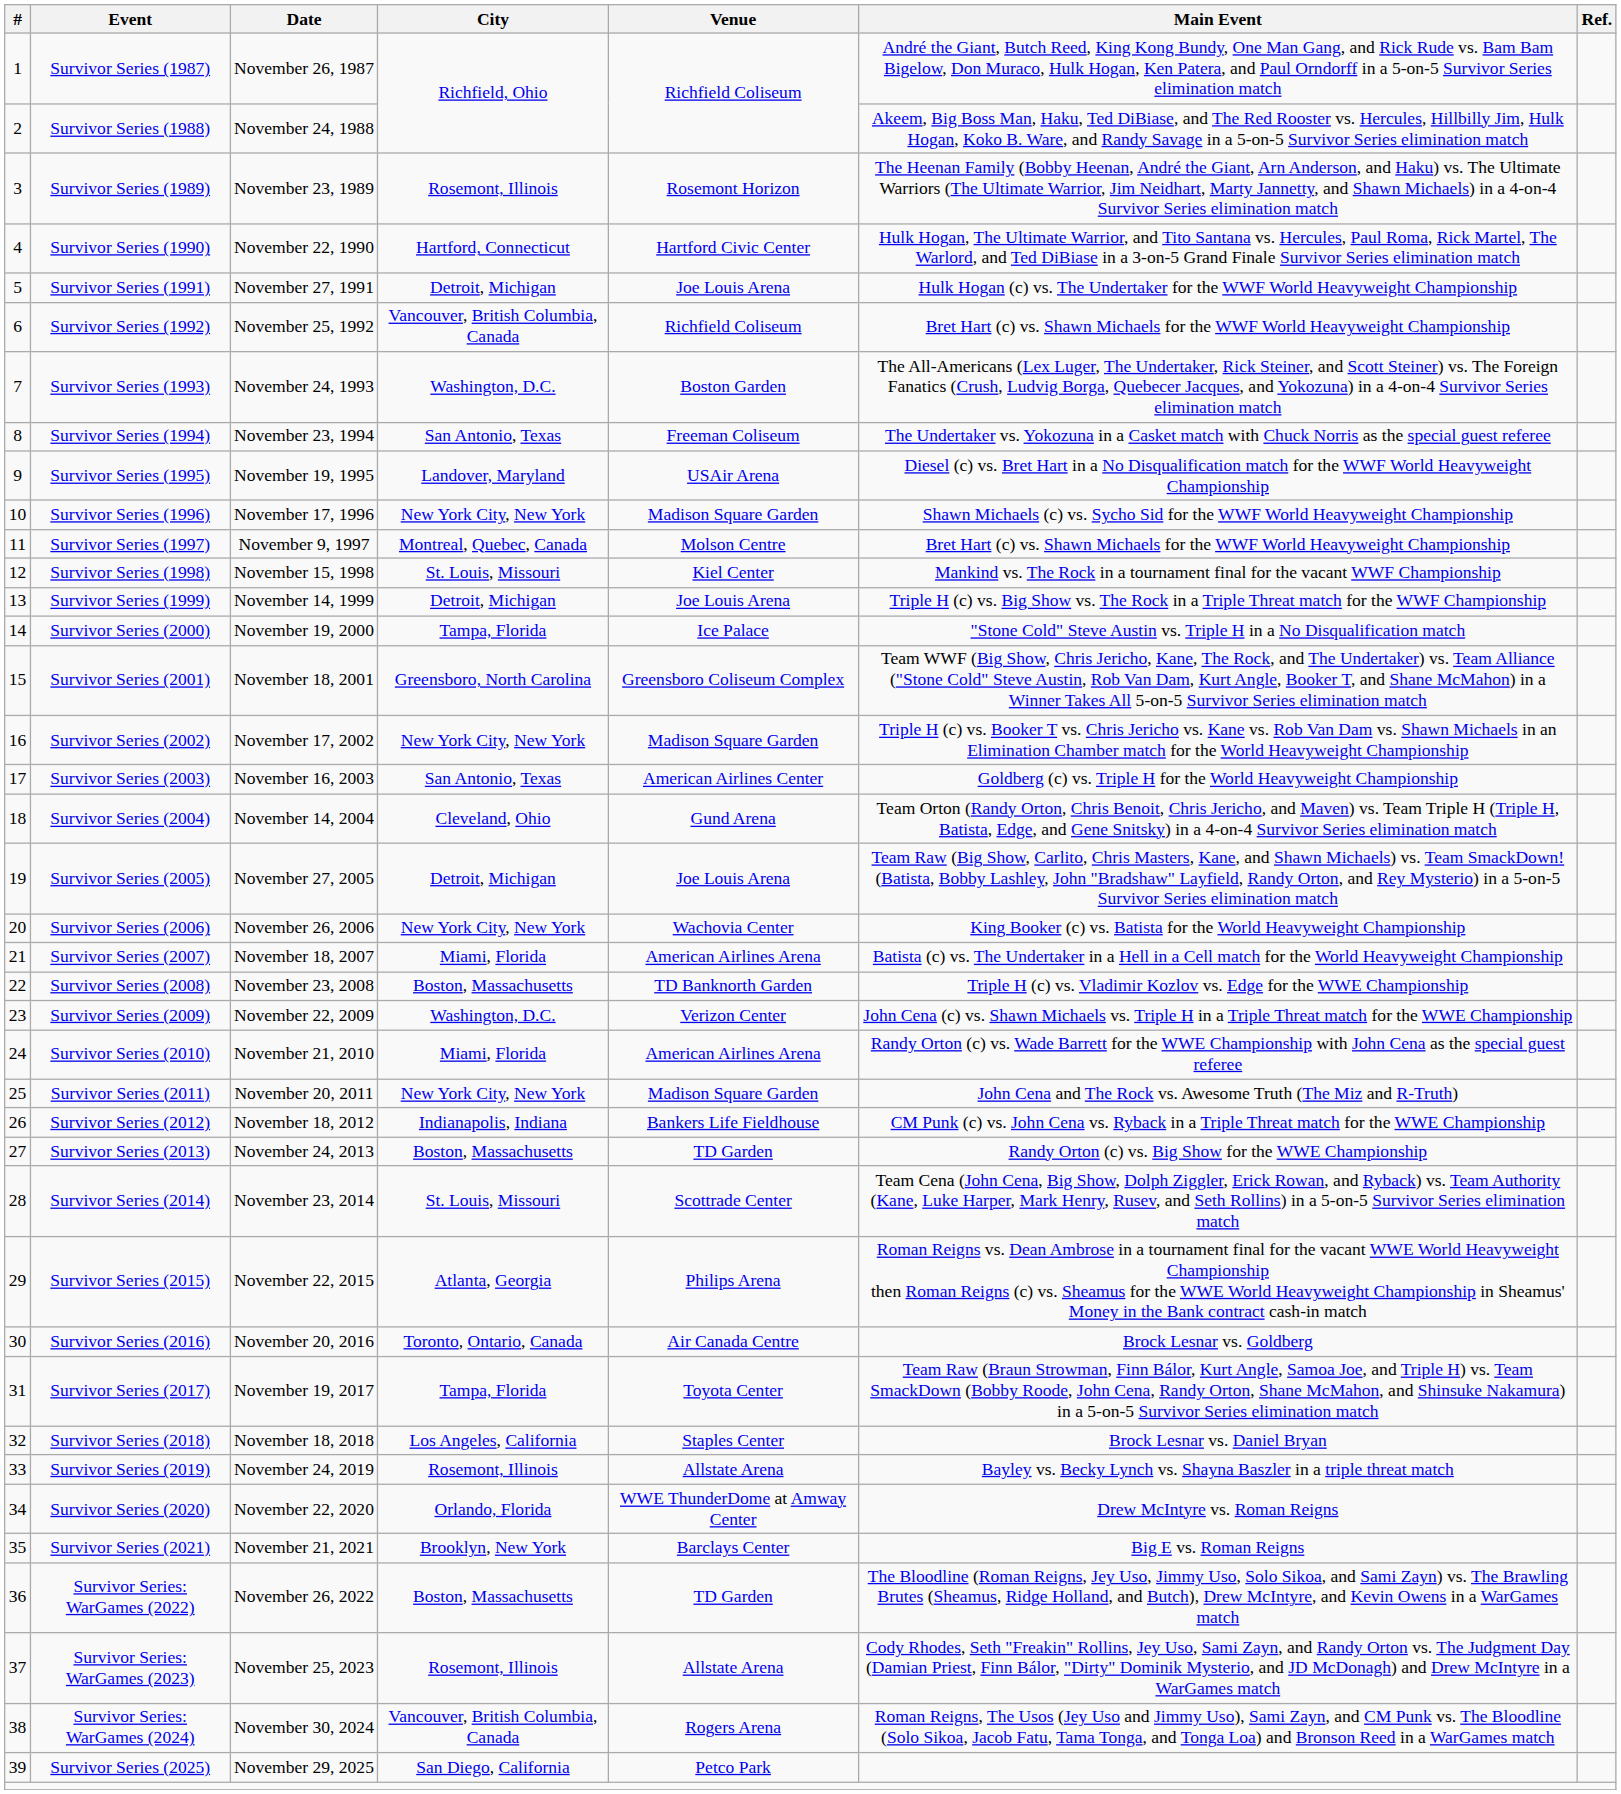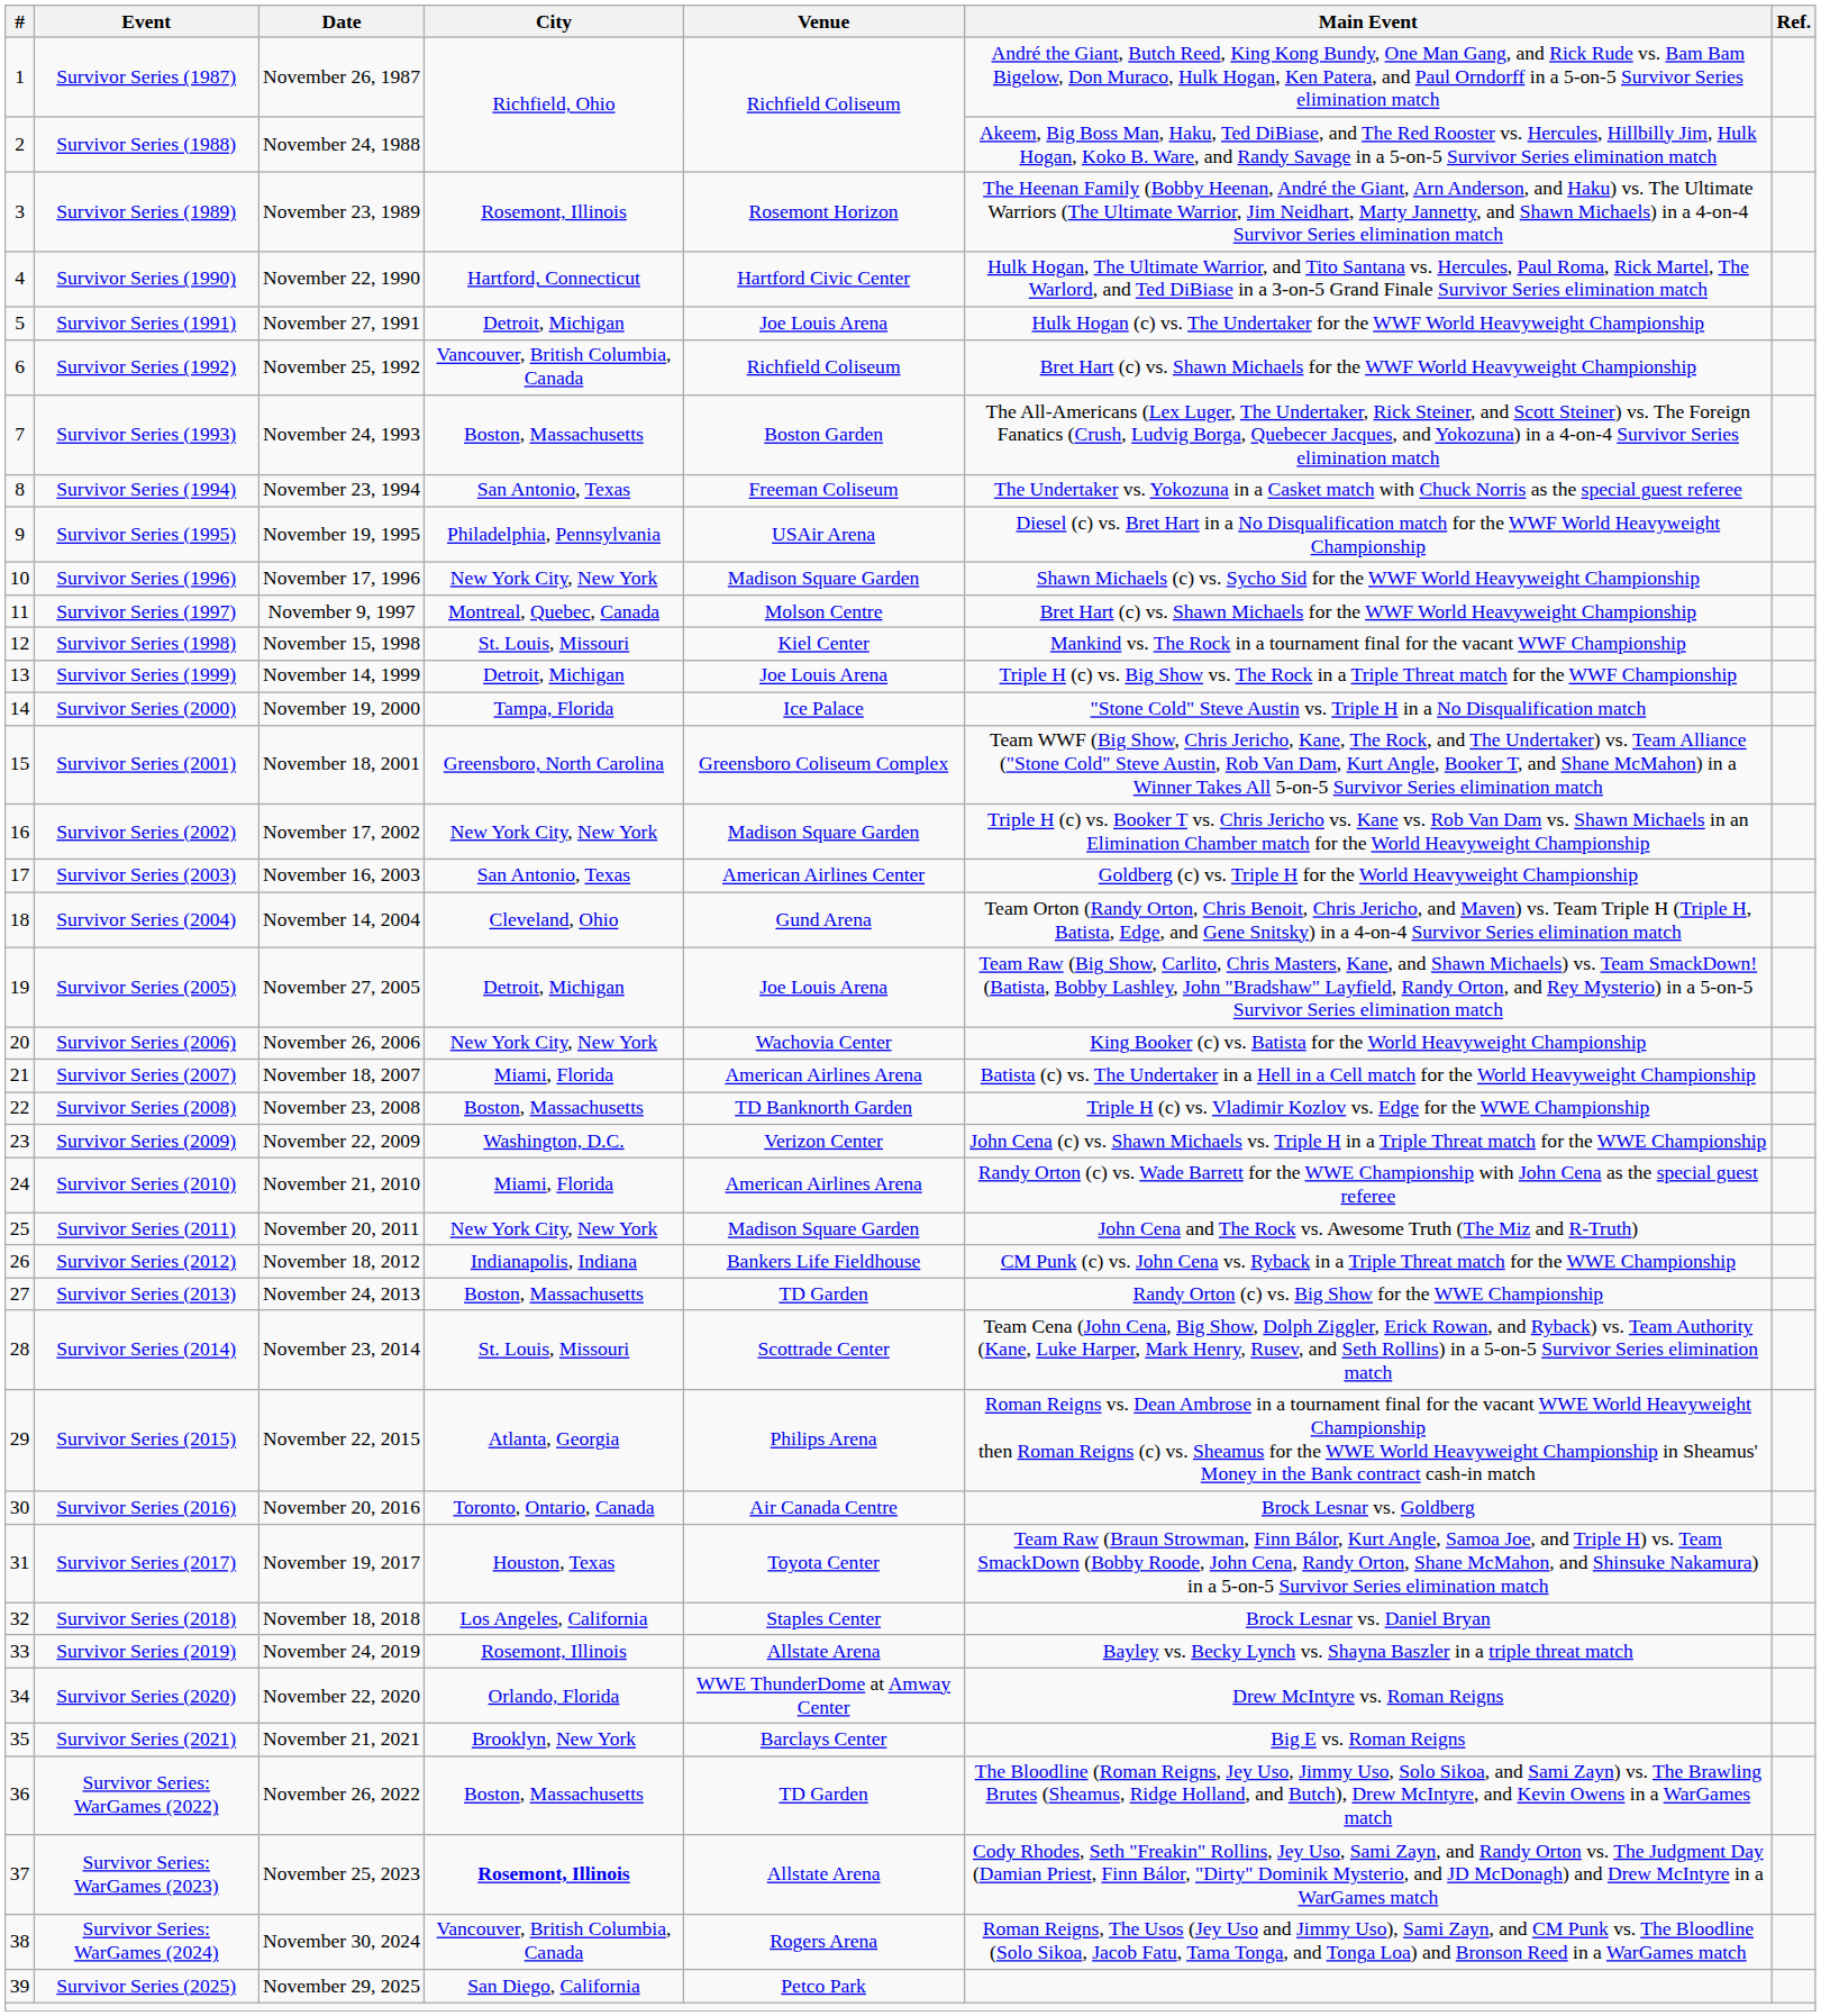Survivor Series (1993) | City: Washington, D.C. -> Boston, Massachusetts
Survivor Series (1995) | City: Landover, Maryland -> Philadelphia, Pennsylvania
Survivor Series (2017) | City: Tampa, Florida -> Houston, Texas
Survivor Series: WarGames (2023) | City: normal -> bold
